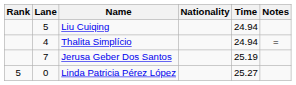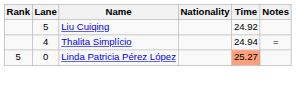Liu Cuiqing | Time: 24.94 -> 24.92
- row: 7 | Jerusa Geber Dos Santos | 25.19
Linda Patricia Pérez López | Time: no background -> lightsalmon background
